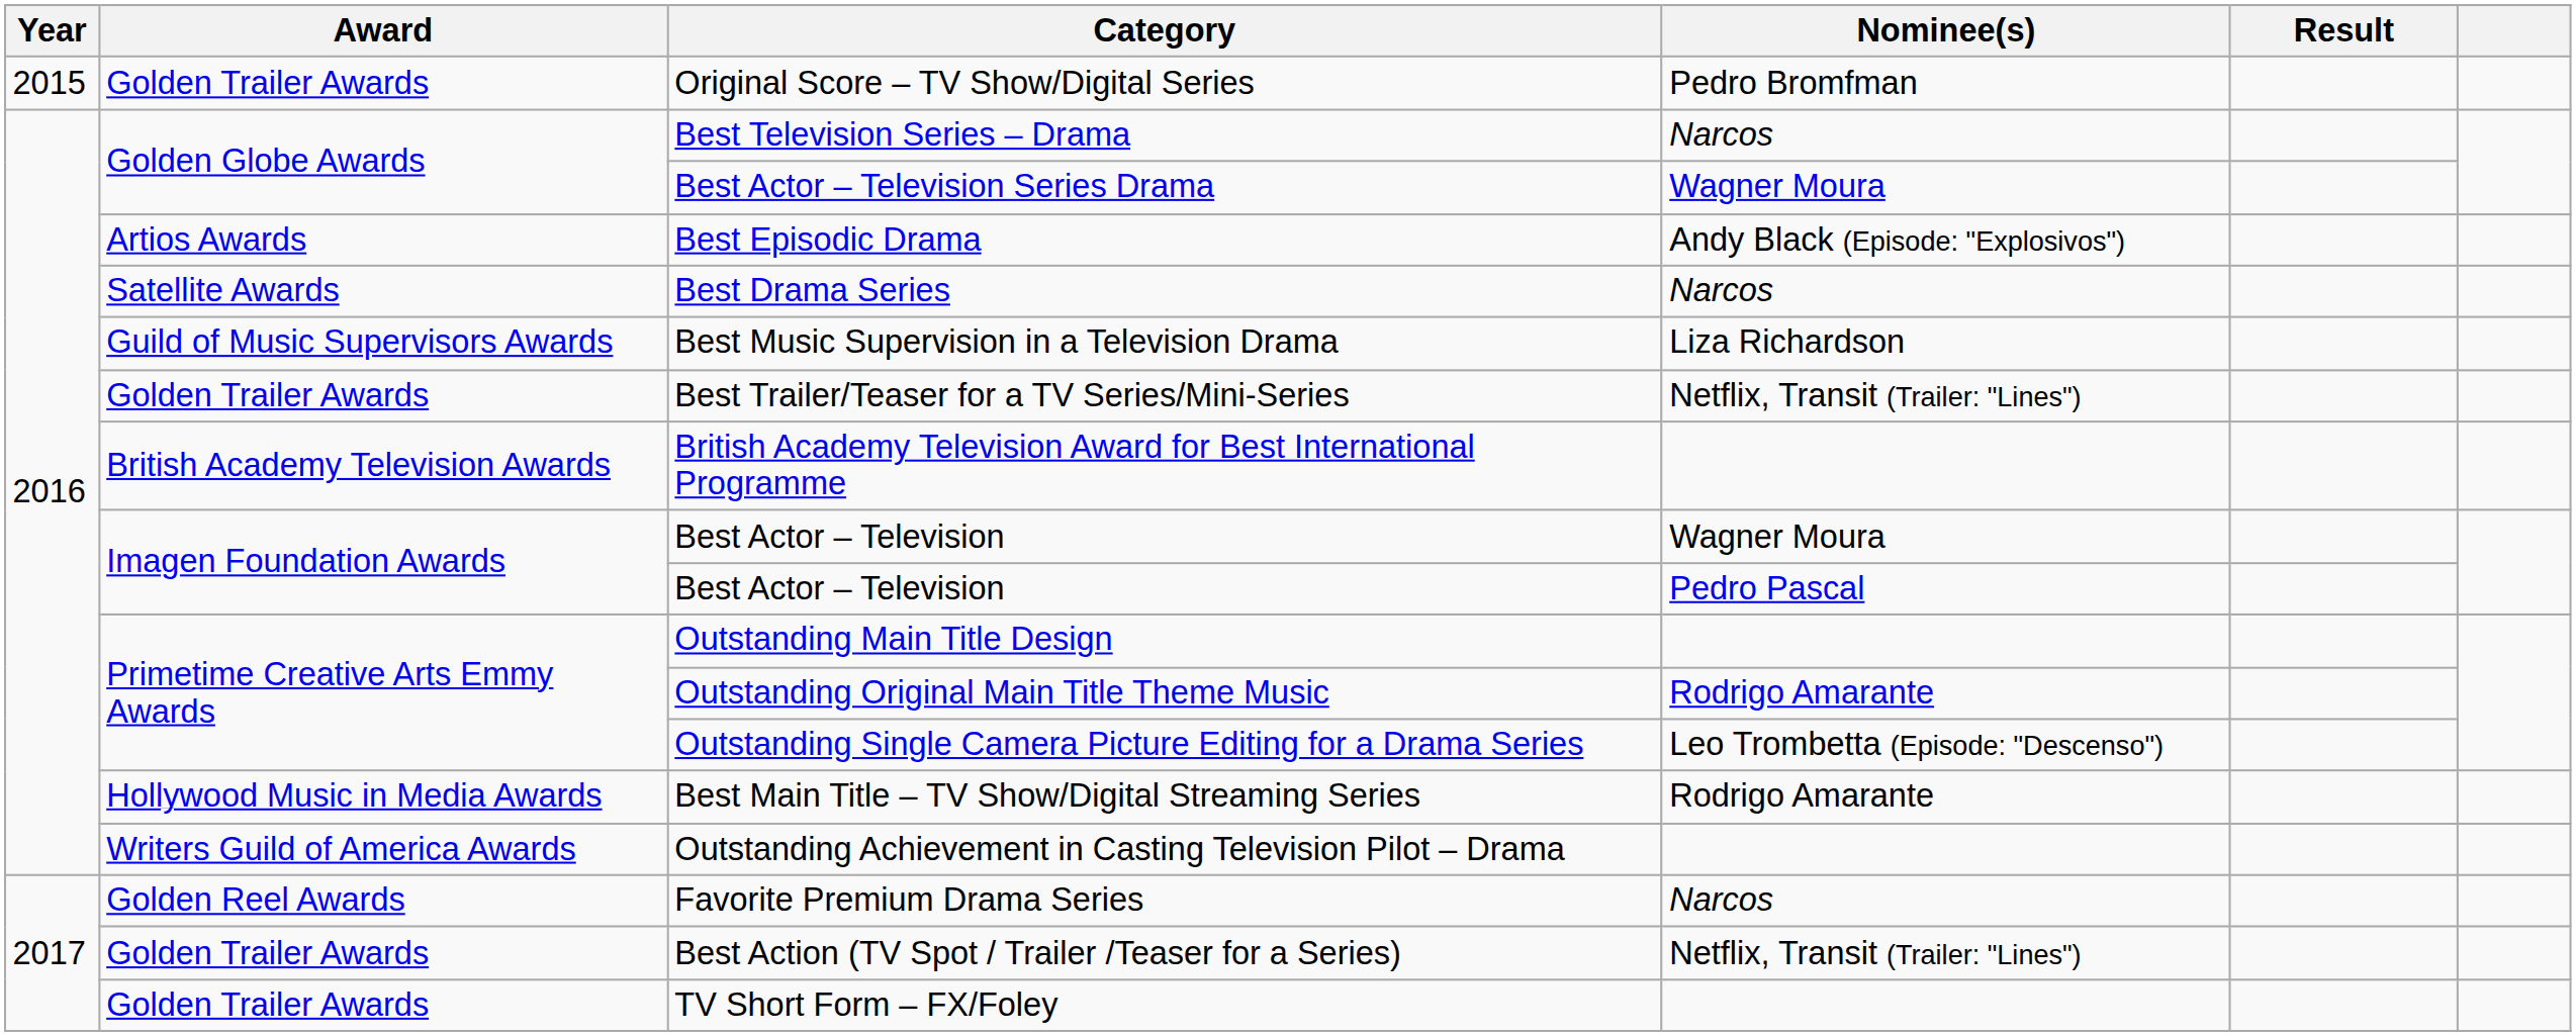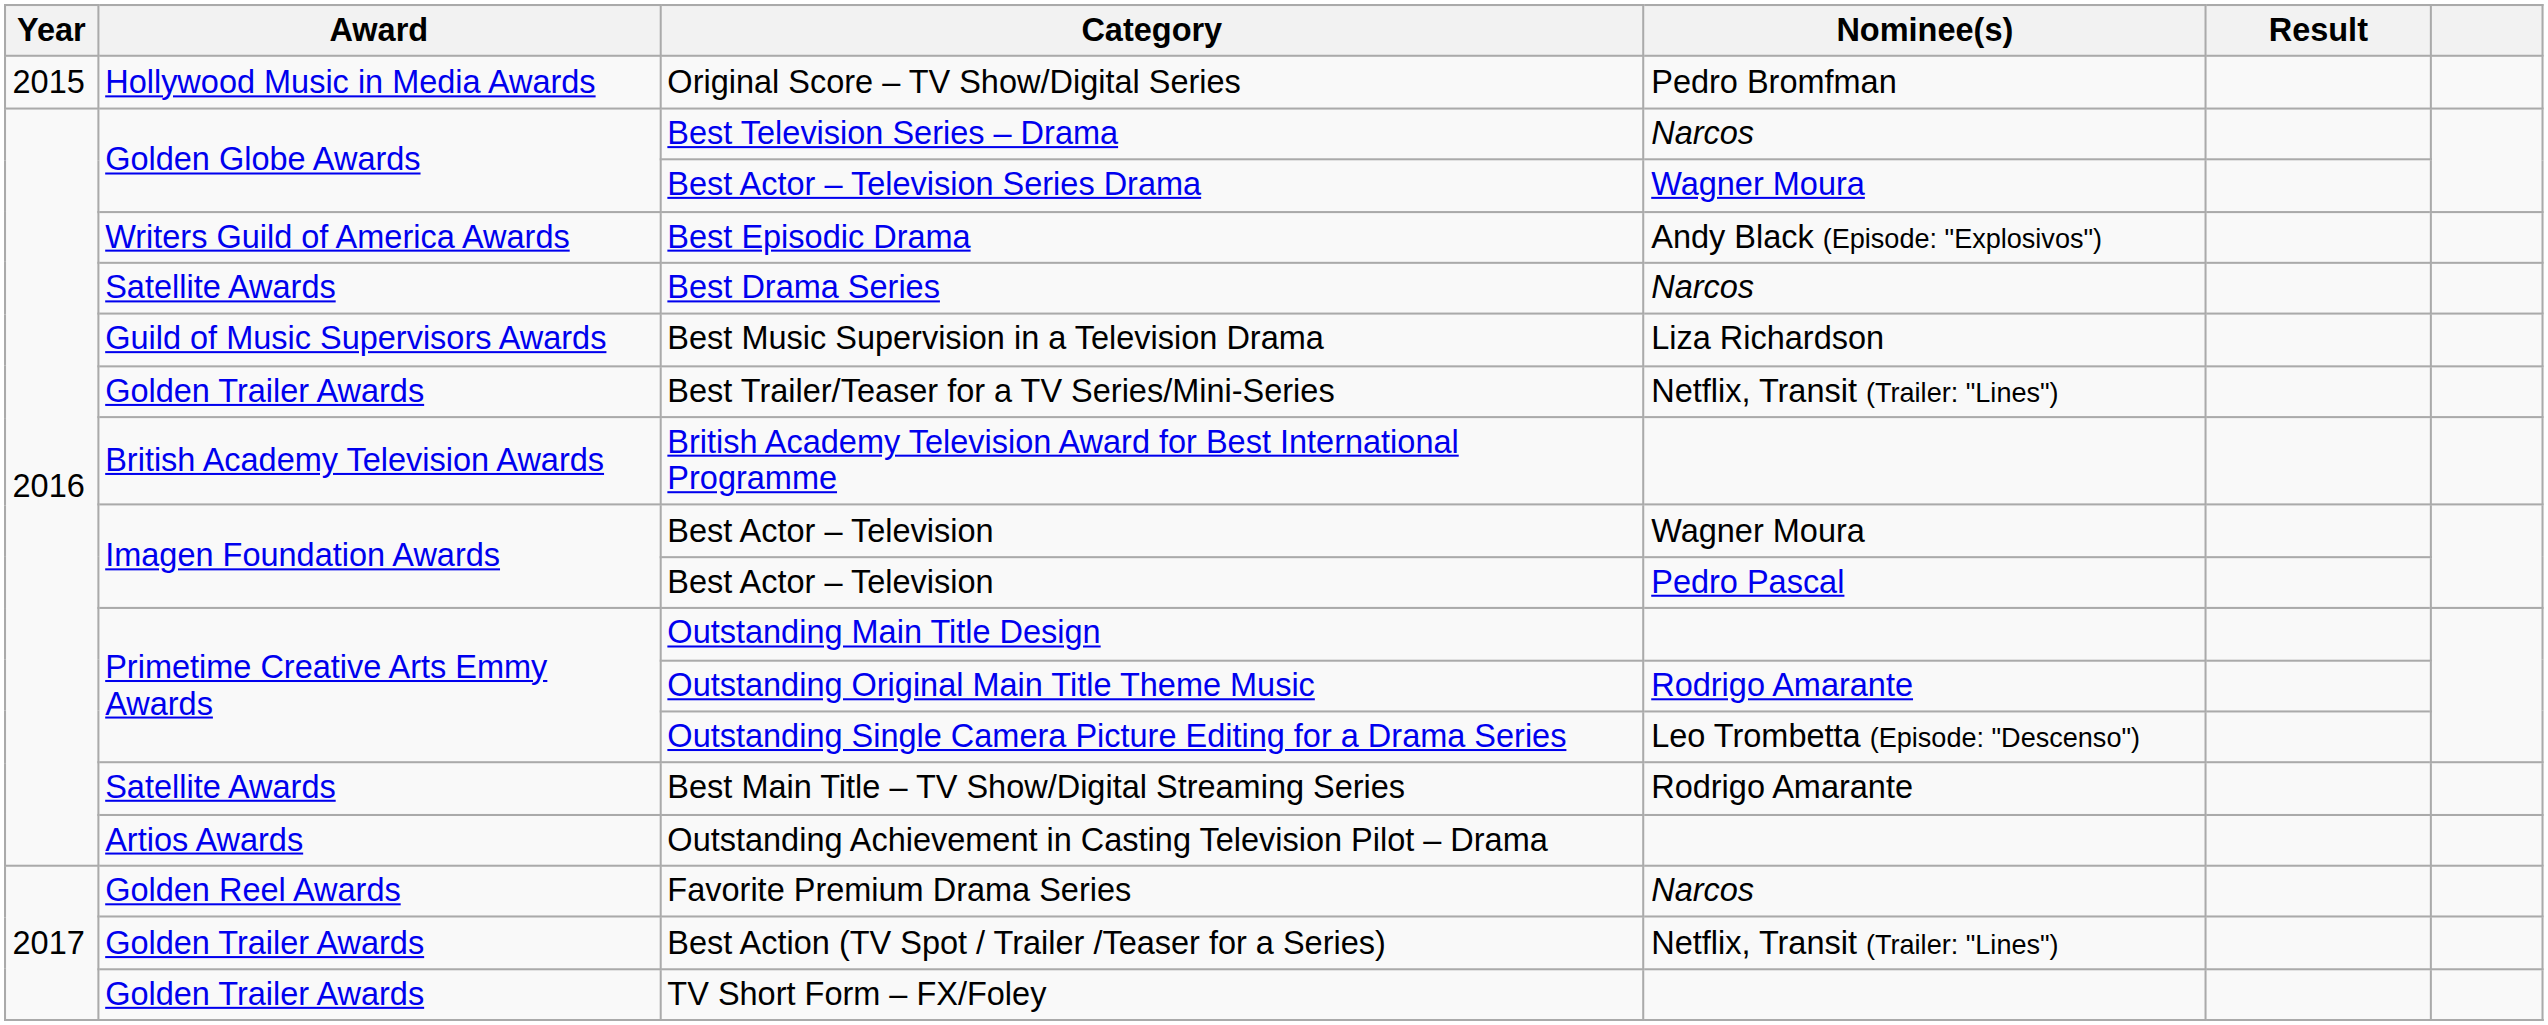Original Score – TV Show/Digital Series | Award: Golden Trailer Awards -> Hollywood Music in Media Awards
Best Episodic Drama | Award: Artios Awards -> Writers Guild of America Awards
Best Main Title – TV Show/Digital Streaming Series | Award: Hollywood Music in Media Awards -> Satellite Awards
Outstanding Achievement in Casting Television Pilot – Drama | Award: Writers Guild of America Awards -> Artios Awards
